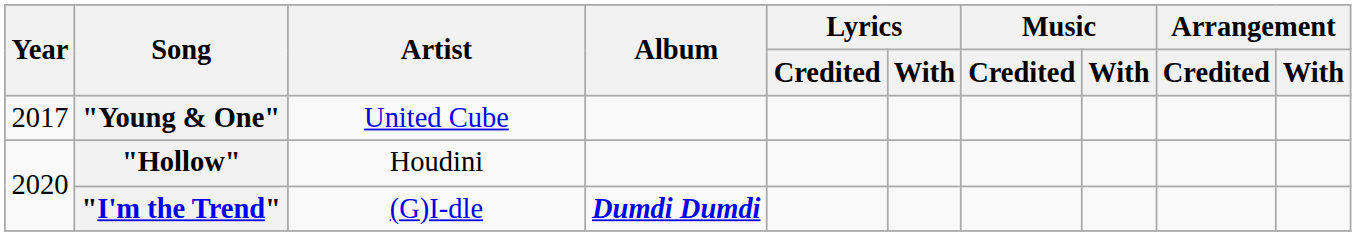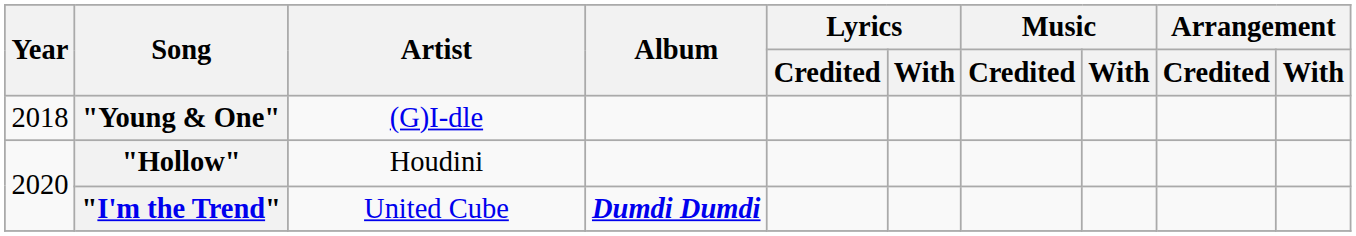"Young & One" | Year: 2017 -> 2018
"Young & One" | Artist: United Cube -> (G)I-dle
"I'm the Trend" | Artist: (G)I-dle -> United Cube
